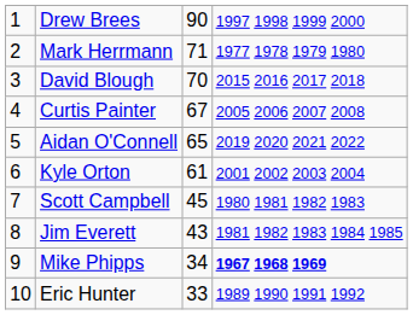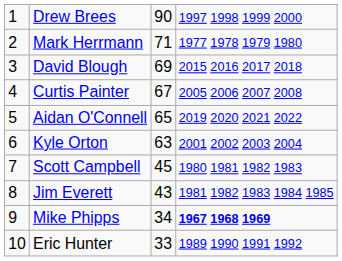David Blough | column 3: 70 -> 69
Kyle Orton | column 3: 61 -> 63
